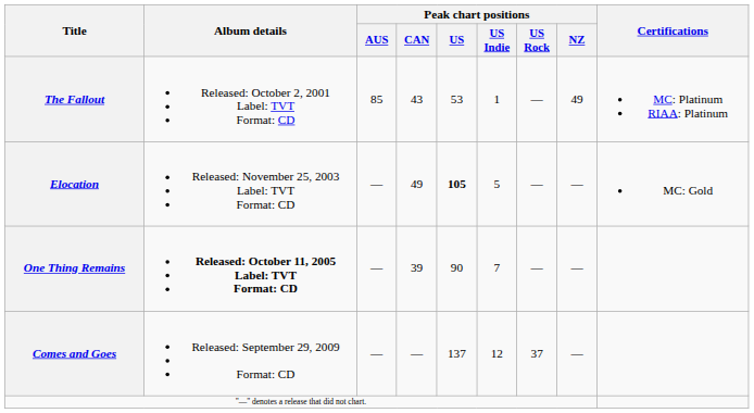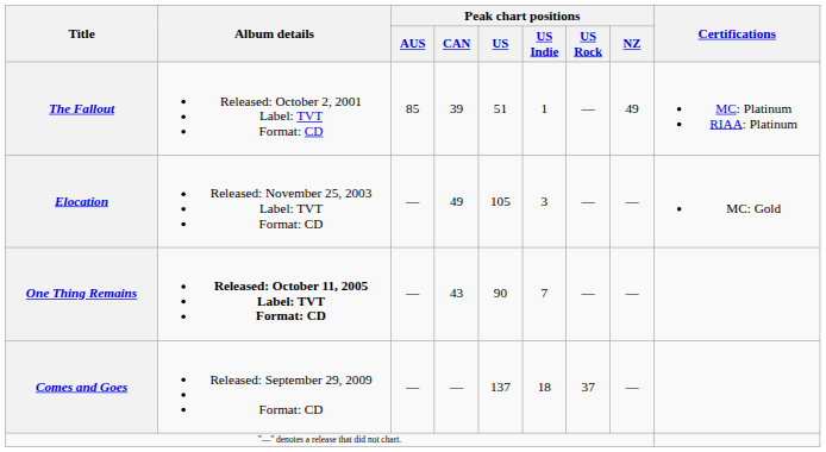The Fallout | Peak chart positions / CAN: 43 -> 39
The Fallout | Peak chart positions / US: 53 -> 51
Elocation | Peak chart positions / US: bold -> normal
Elocation | Peak chart positions / US Indie: 5 -> 3
One Thing Remains | Peak chart positions / CAN: 39 -> 43
Comes and Goes | Peak chart positions / US Indie: 12 -> 18
